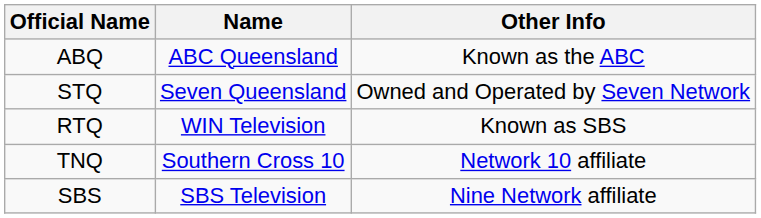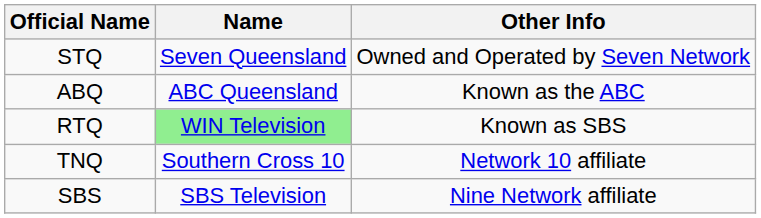rows swapped: ABQ <-> STQ
RTQ | Name: no background -> lightgreen background
